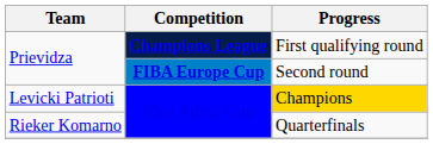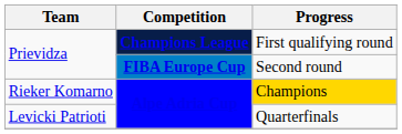Champions | Team: Levicki Patrioti -> Rieker Komarno
Quarterfinals | Team: Rieker Komarno -> Levicki Patrioti
